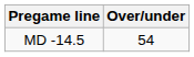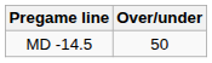MD -14.5 | Over/under: 54 -> 50
